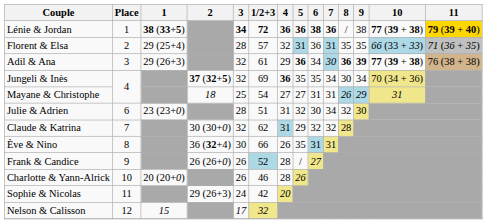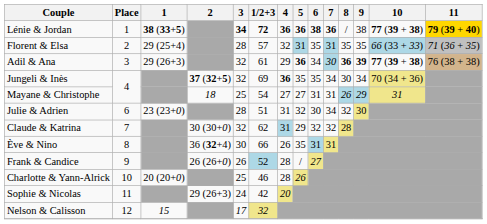Florent & Elsa | 6: 36 -> 35
Charlotte & Yann-Alrick | 3: 26 -> 25
